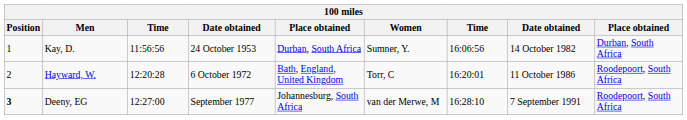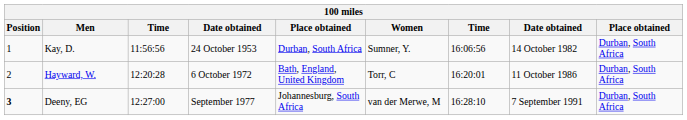Hayward, W. | column 9: Roodepoort, South Africa -> Durban, South Africa
Deeny, EG | column 9: Roodepoort, South Africa -> Durban, South Africa
